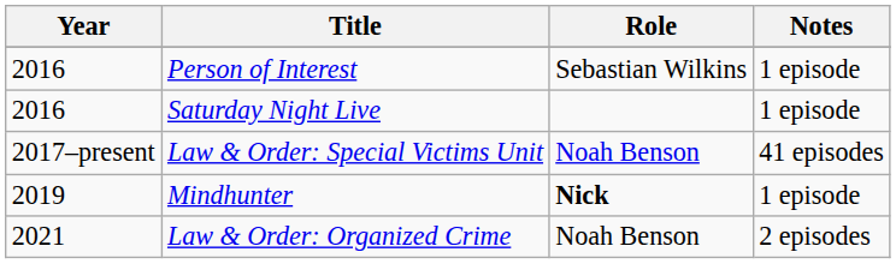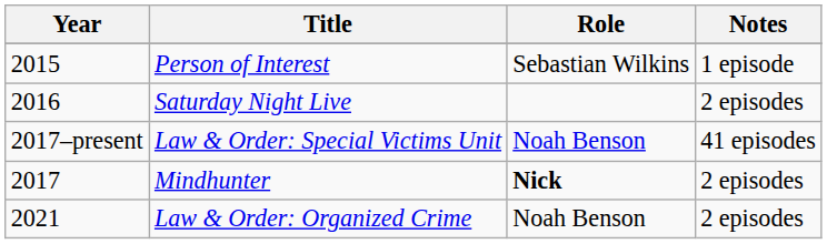Person of Interest | Year: 2016 -> 2015
Saturday Night Live | Notes: 1 episode -> 2 episodes
Mindhunter | Year: 2019 -> 2017
Mindhunter | Notes: 1 episode -> 2 episodes
